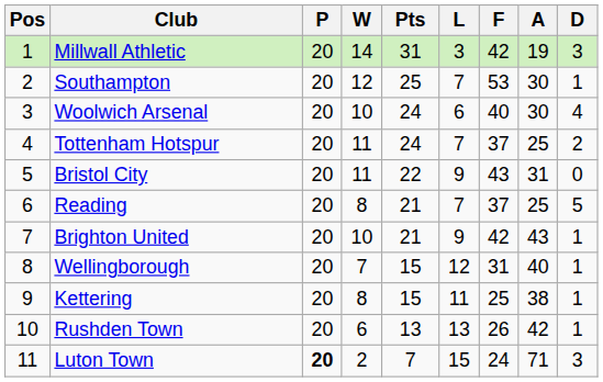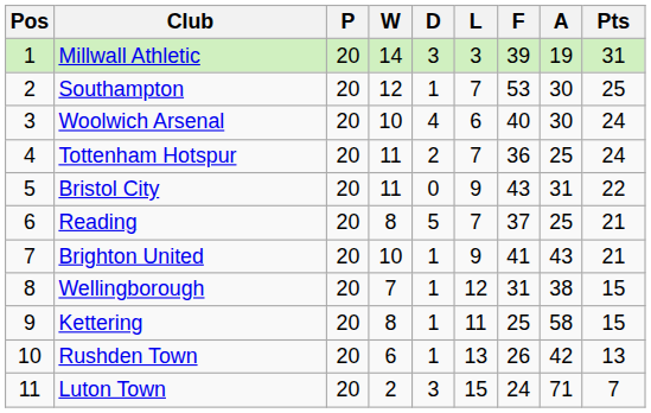columns swapped: D <-> Pts
Millwall Athletic | F: 42 -> 39
Tottenham Hotspur | F: 37 -> 36
Brighton United | F: 42 -> 41
Wellingborough | A: 40 -> 38
Kettering | A: 38 -> 58
Luton Town | P: bold -> normal
